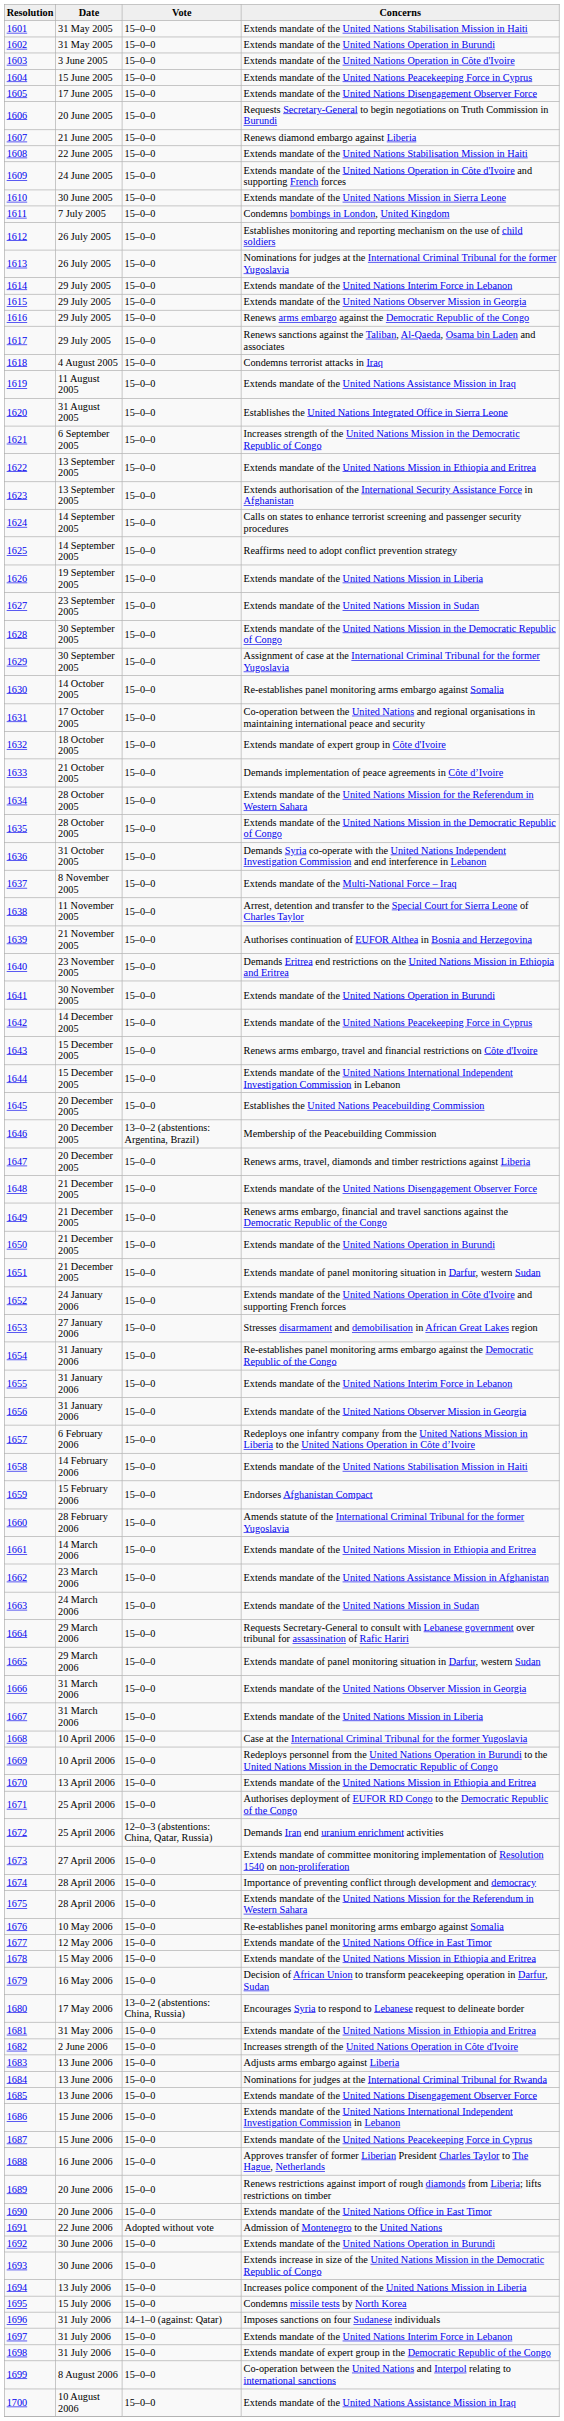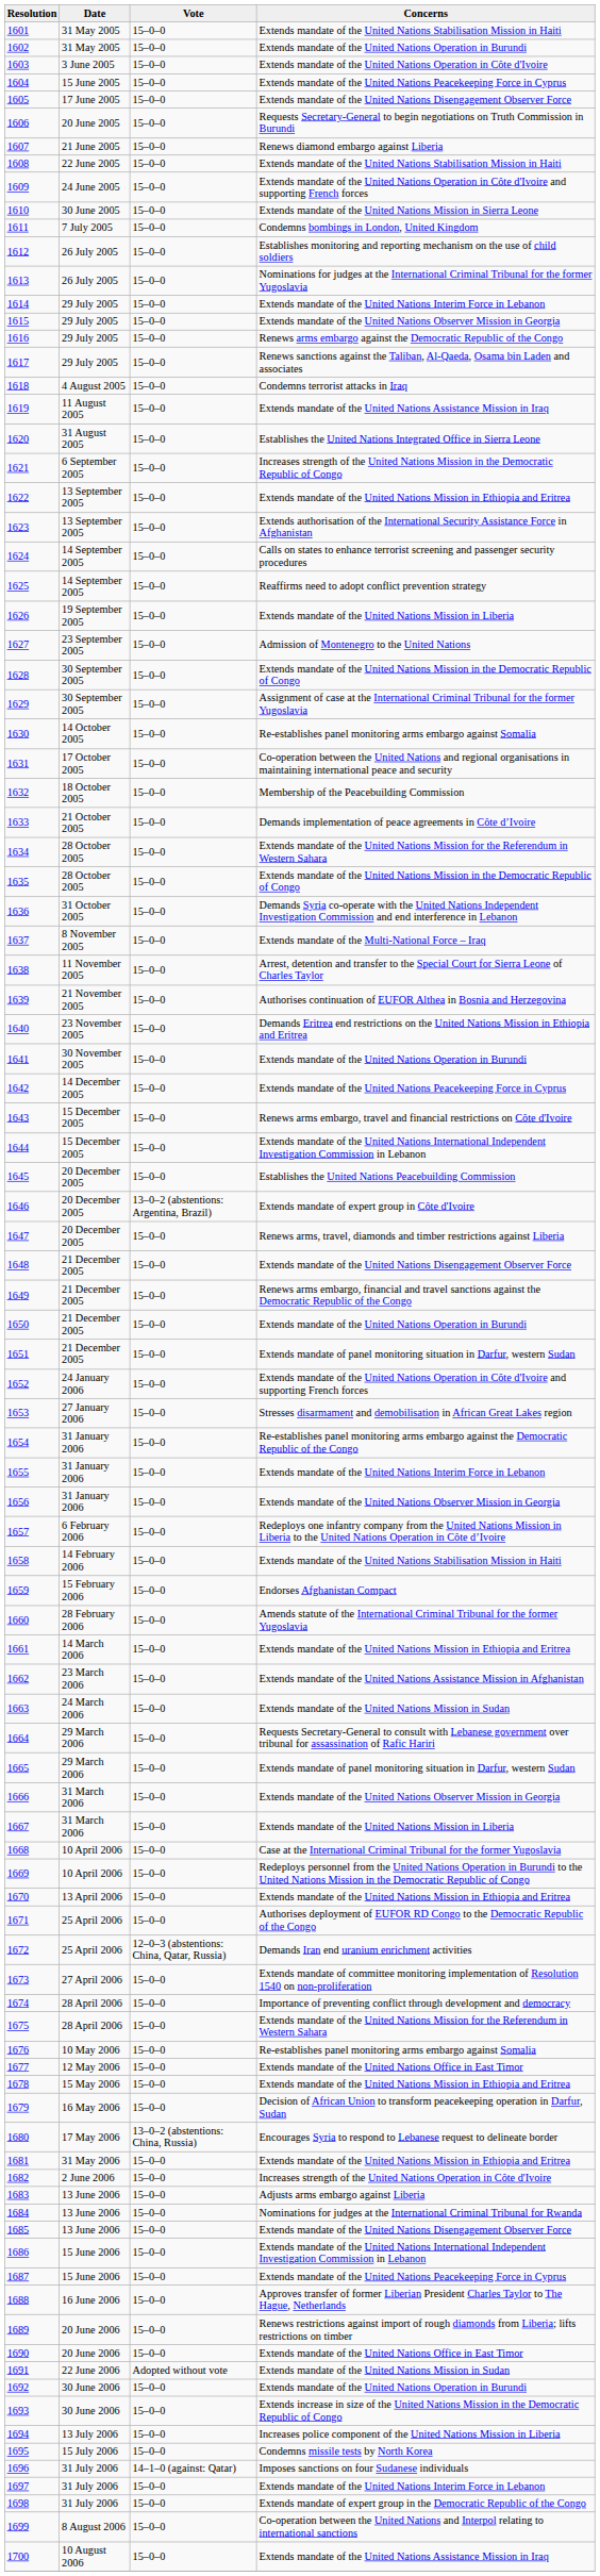1627 | Concerns: Extends mandate of the United Nations Mission in Sudan -> Admission of Montenegro to the United Nations
1632 | Concerns: Extends mandate of expert group in Côte d'Ivoire -> Membership of the Peacebuilding Commission
1646 | Concerns: Membership of the Peacebuilding Commission -> Extends mandate of expert group in Côte d'Ivoire
1691 | Concerns: Admission of Montenegro to the United Nations -> Extends mandate of the United Nations Mission in Sudan
